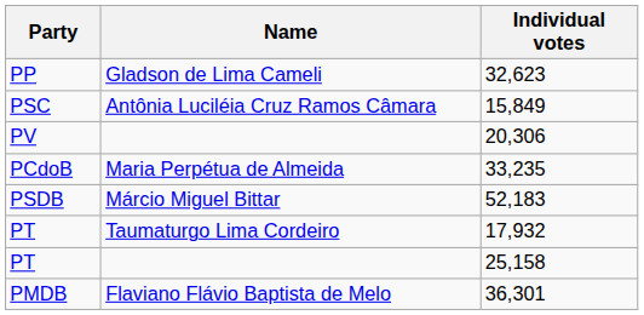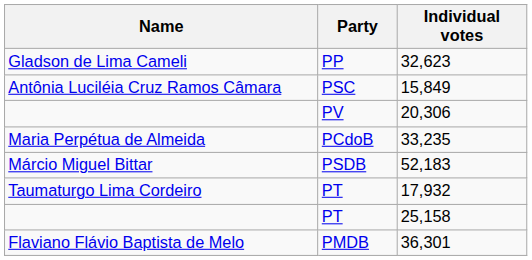columns swapped: Name <-> Party
